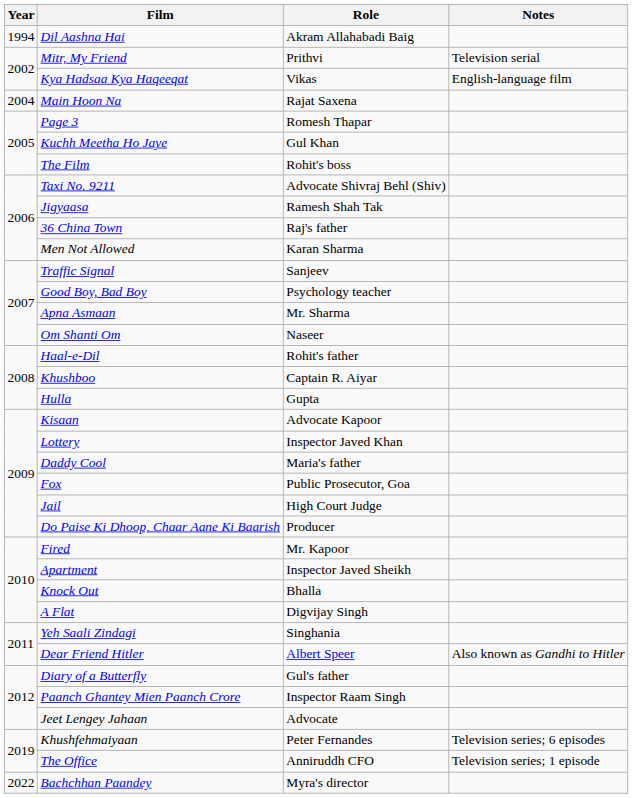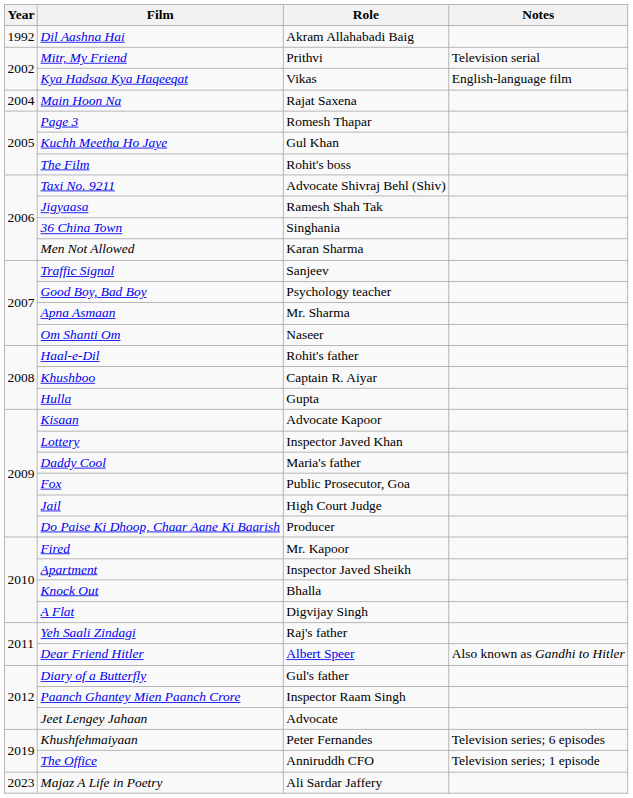Dil Aashna Hai | Year: 1994 -> 1992
36 China Town | Role: Raj's father -> Singhania
Yeh Saali Zindagi | Role: Singhania -> Raj's father
- row: 2022 | Bachchhan Paandey | Myra's director
+ row: 2023 | Majaz A Life in Poetry | Ali Sardar Jaffery
